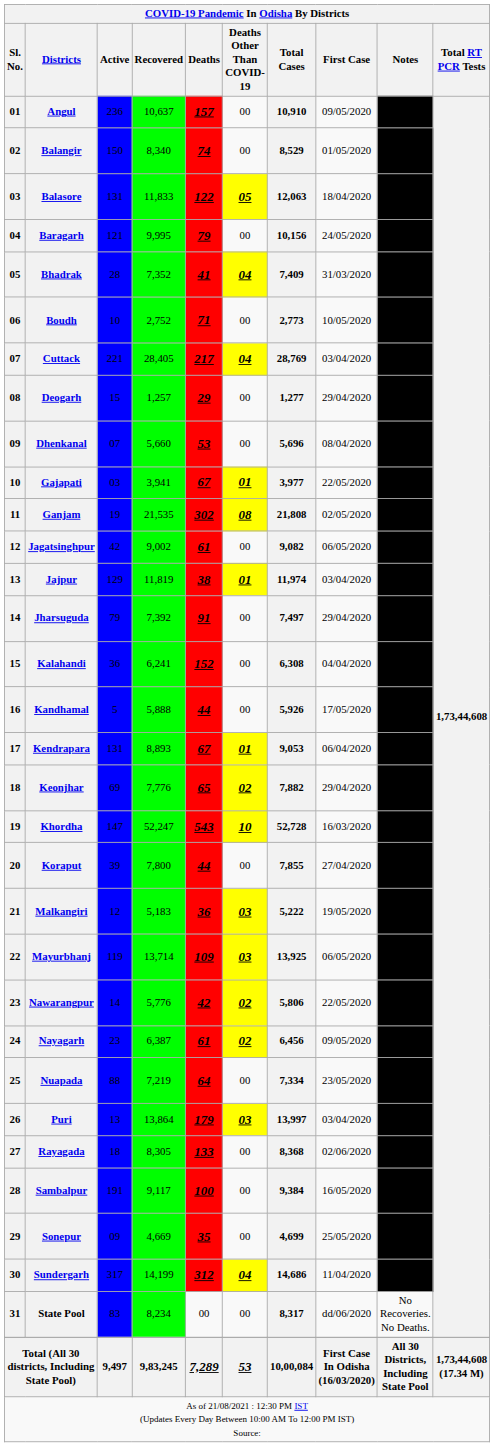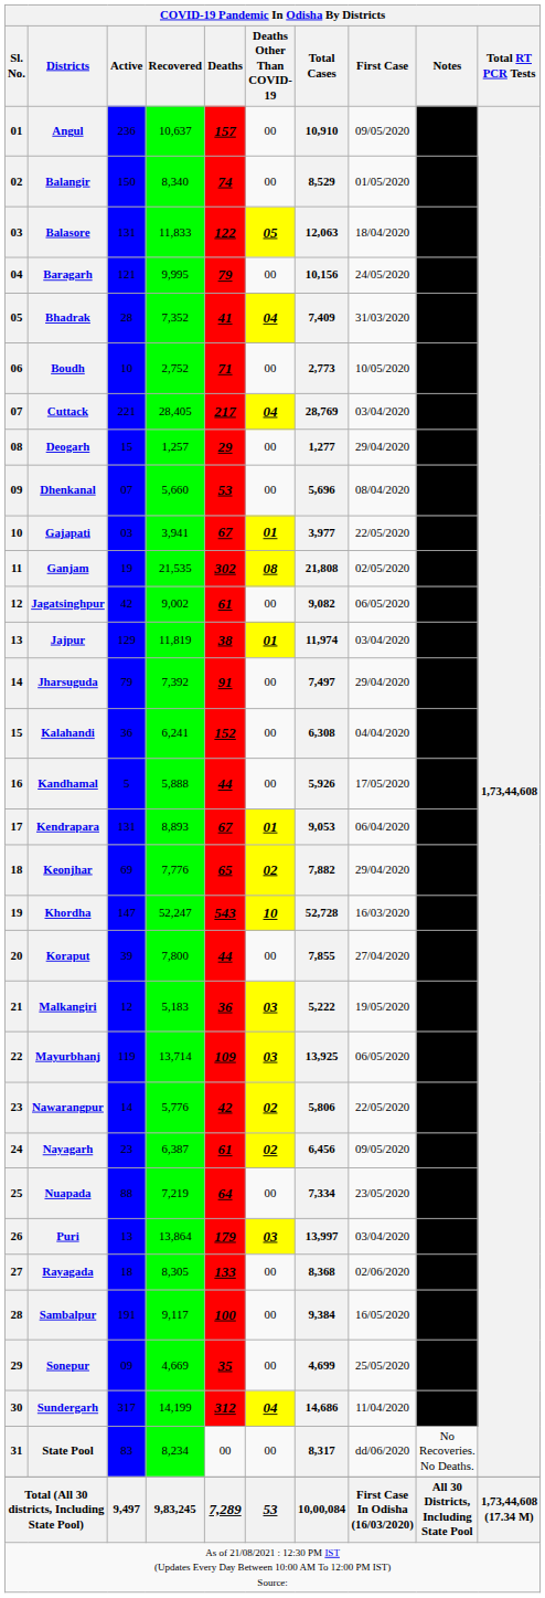Angul | Notes: 27th Death in Odisha. -> 946th Death in Odisha.
Deogarh | Notes: 946th Death in Odisha. -> 27th Death in Odisha.
